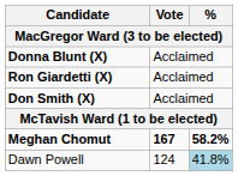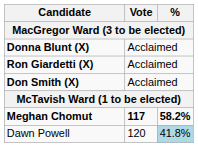Meghan Chomut | Vote: 167 -> 117
Dawn Powell | Vote: 124 -> 120
